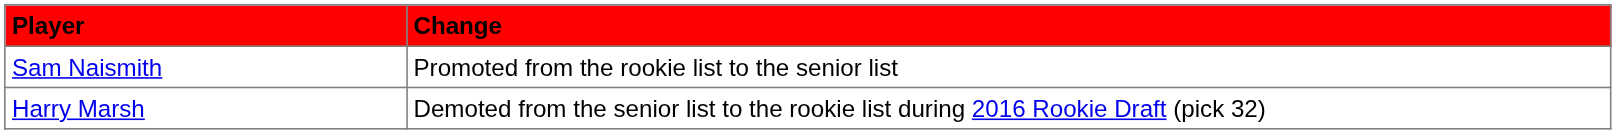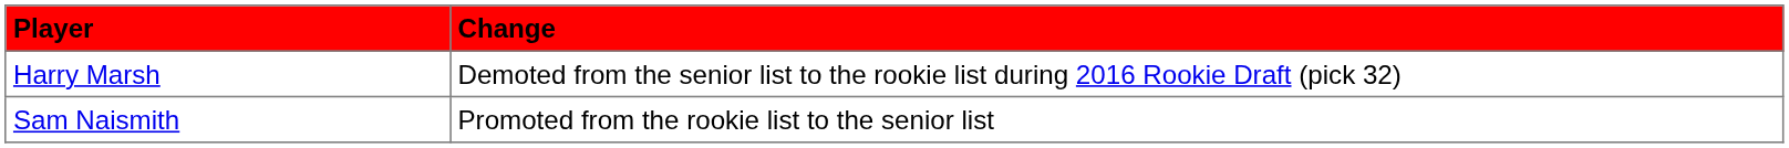rows swapped: Sam Naismith <-> Harry Marsh
